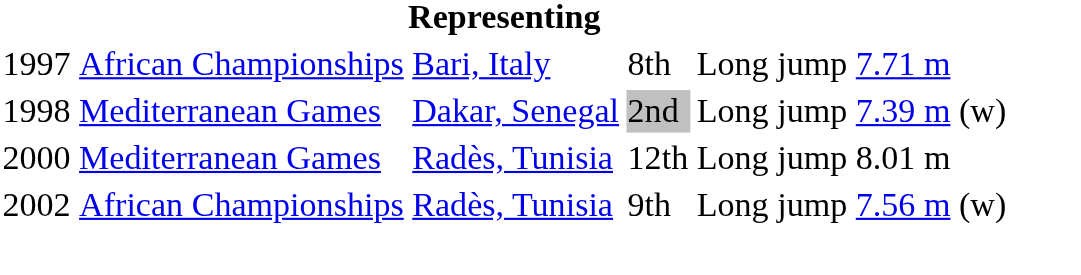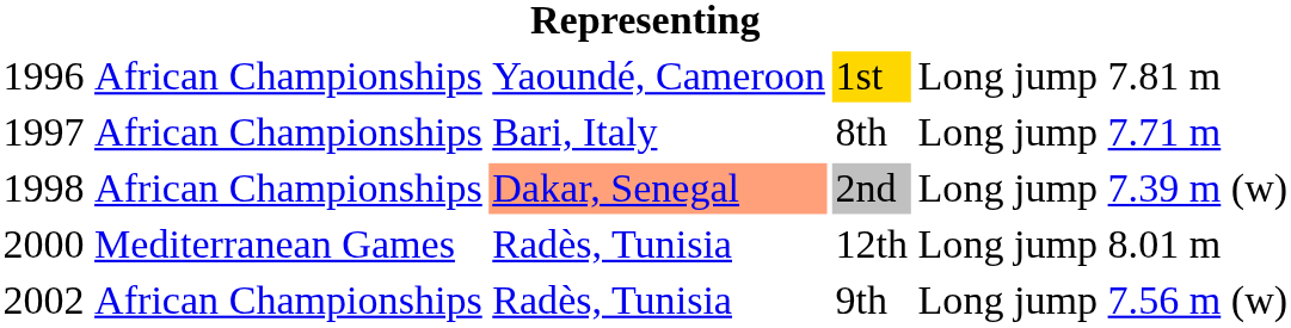+ row: 1996 | African Championships | Yaoundé, Cameroon | 1st | Long jump | 7.81 m
2nd | column 2: Mediterranean Games -> African Championships
2nd | column 3: no background -> lightsalmon background
